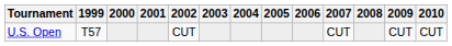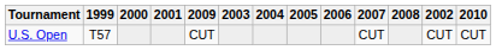columns swapped: 2002 <-> 2009
